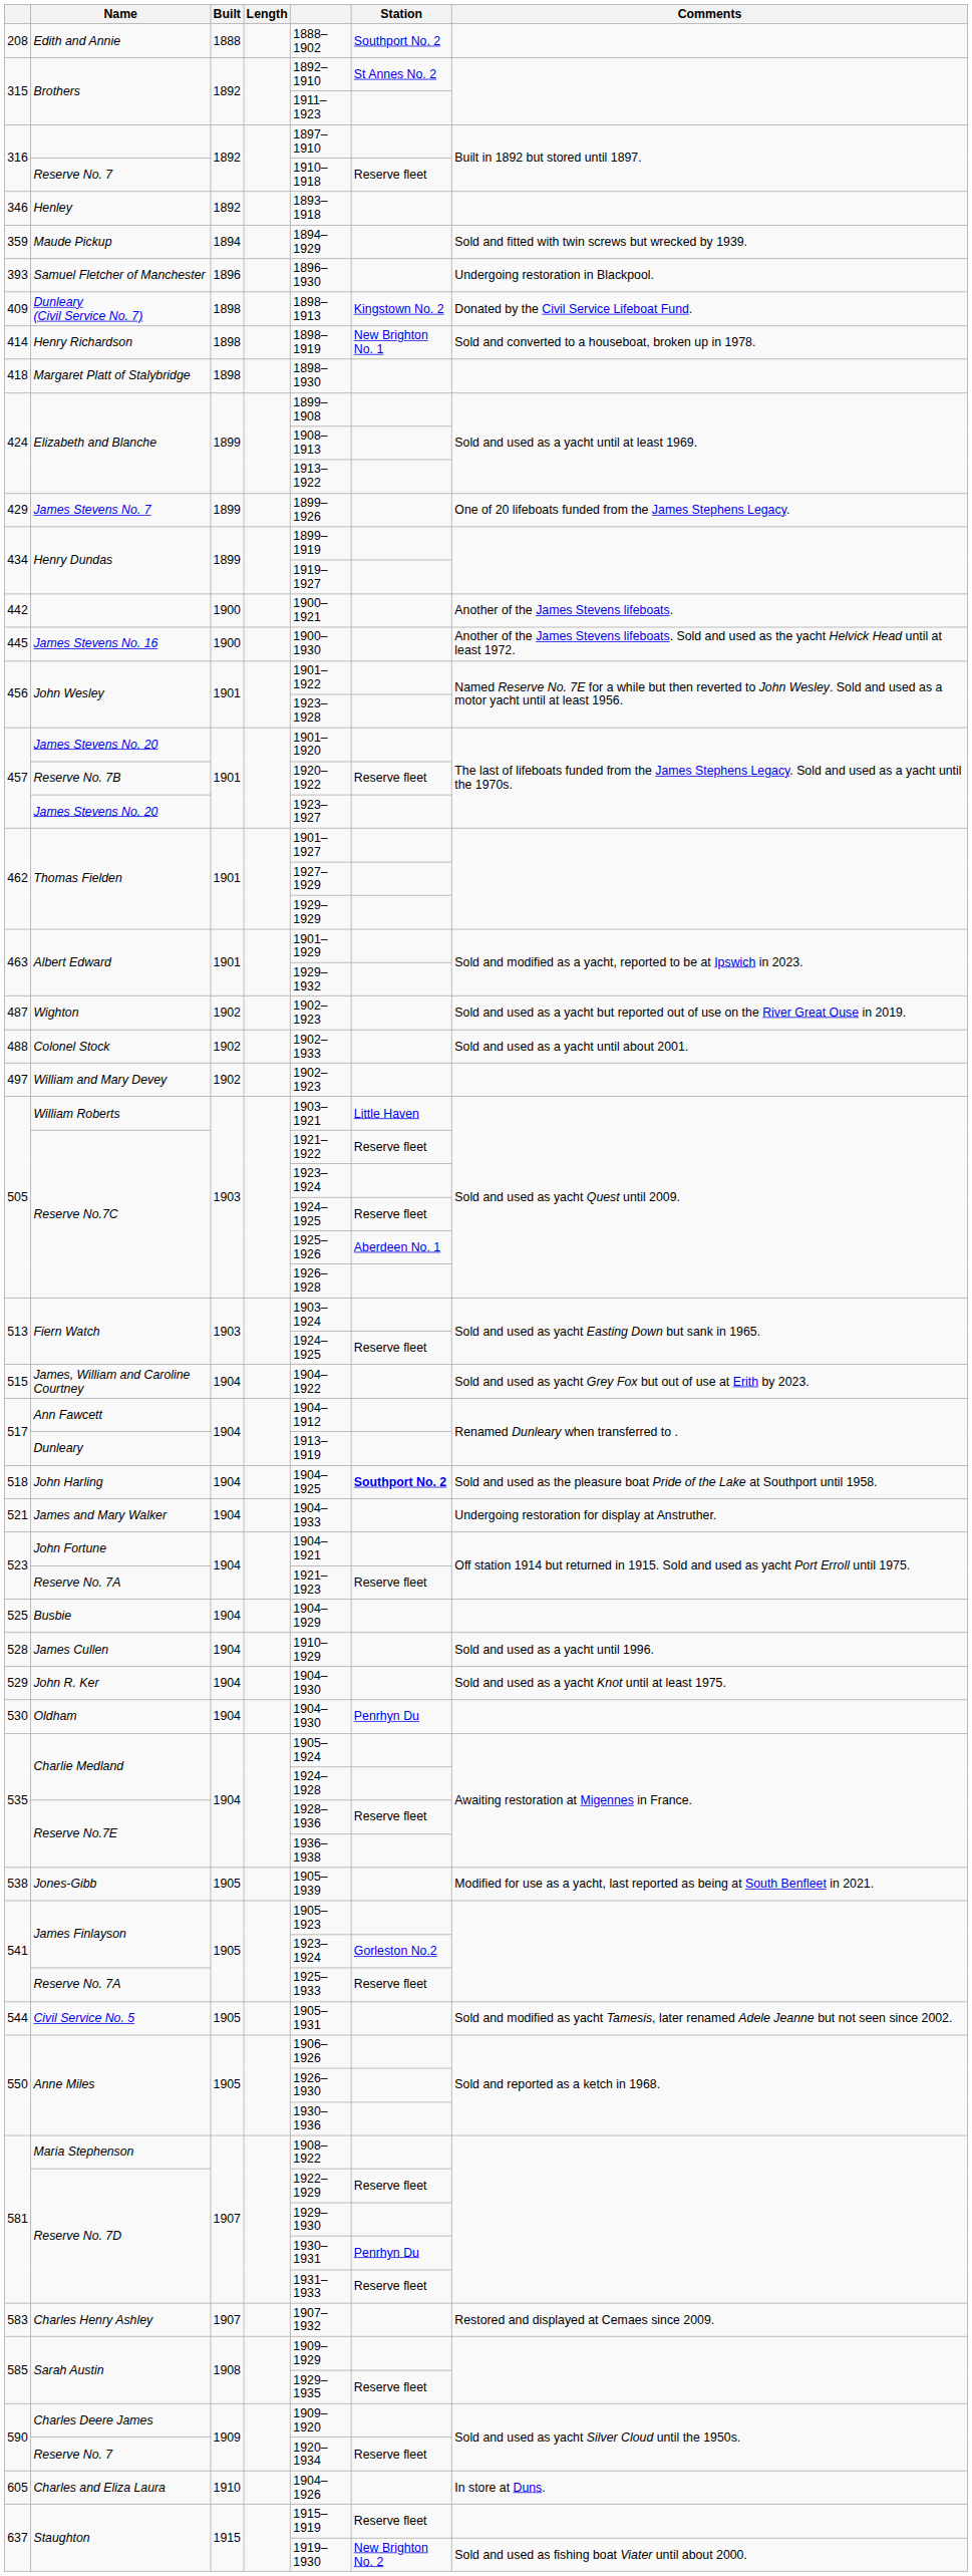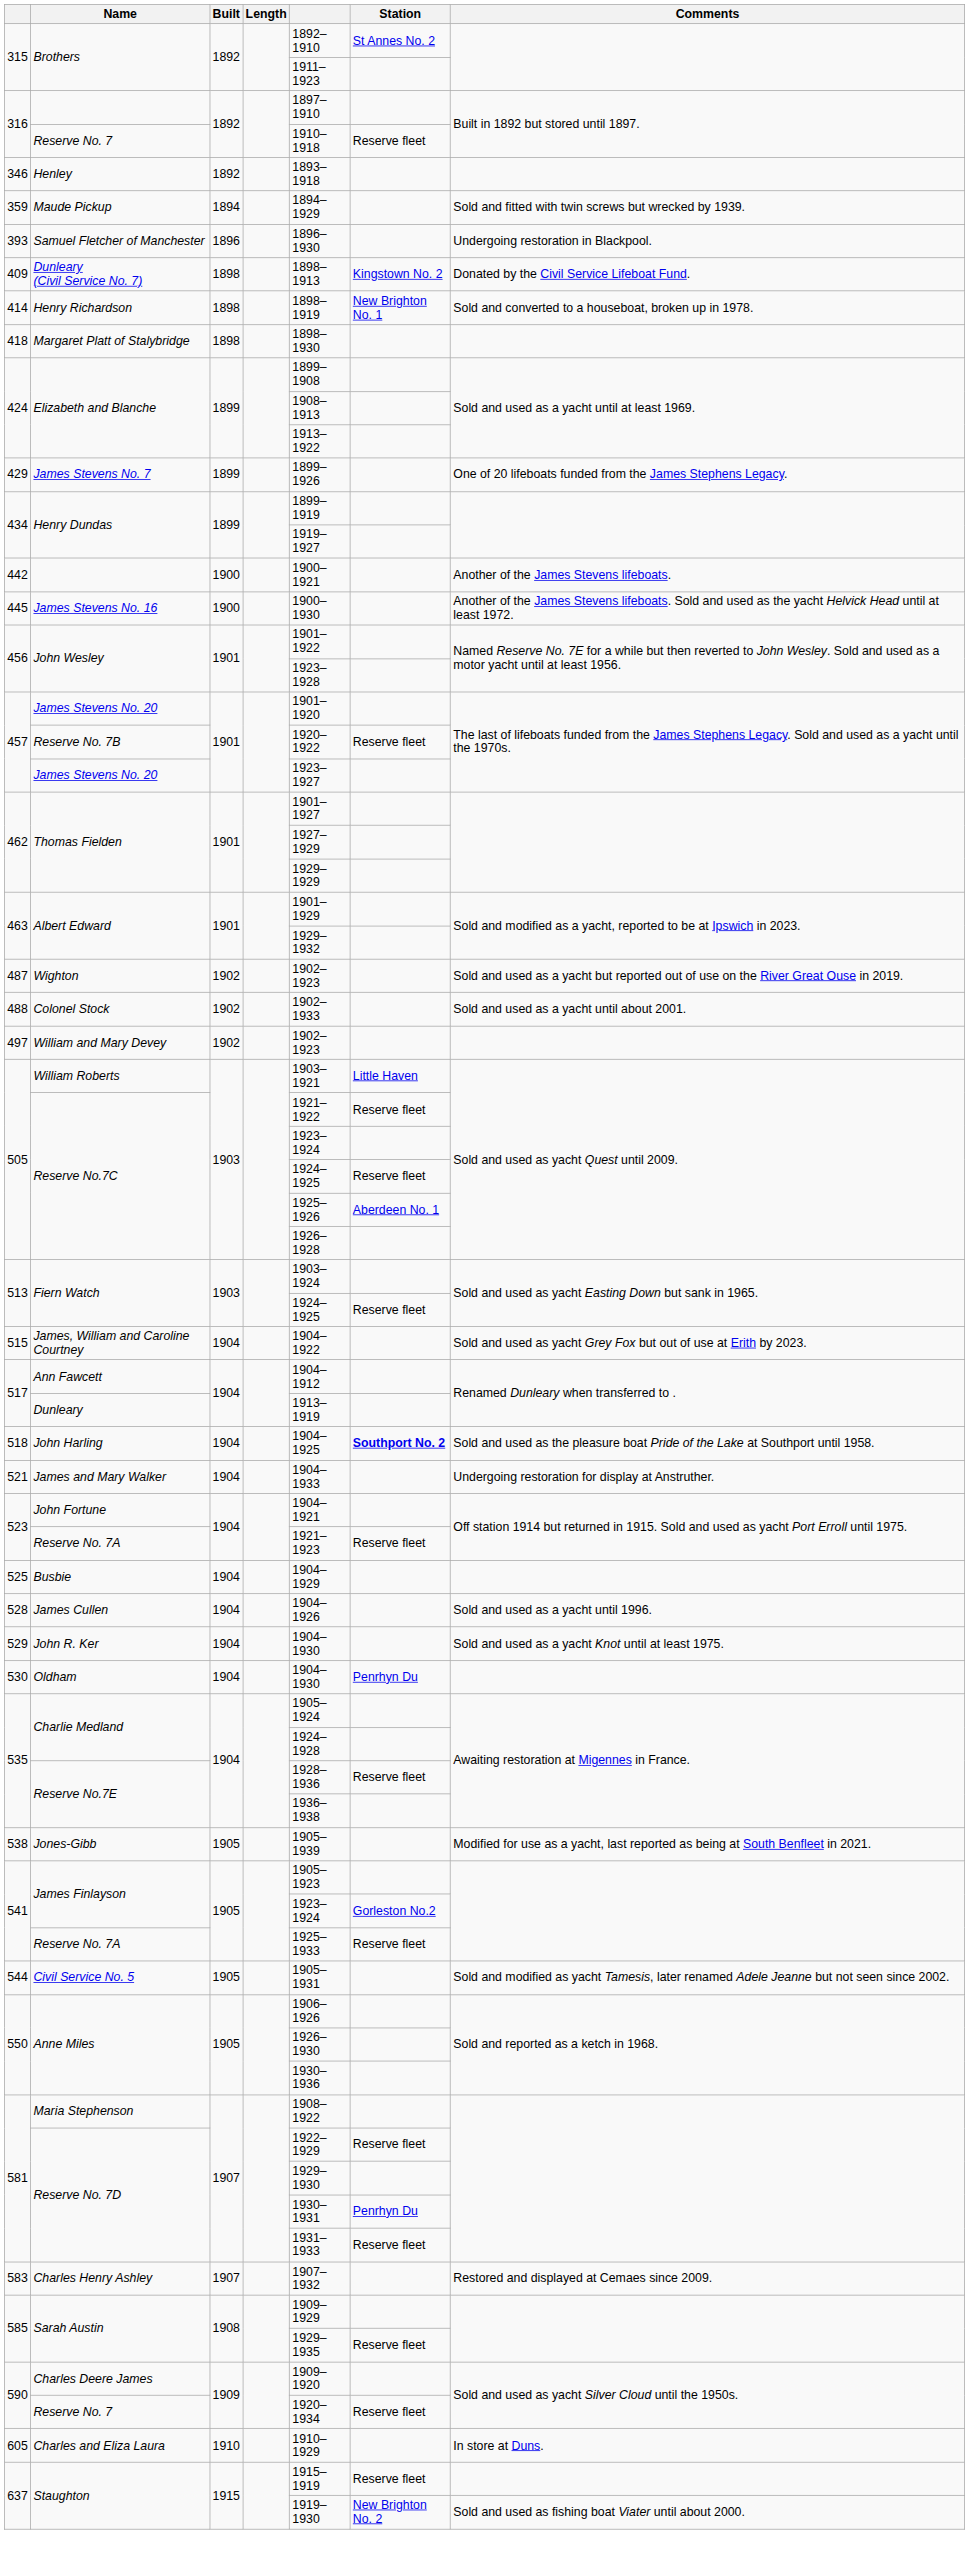- row: 208 | Edith and Annie | 1888 | 1888–1902 | Southport No. 2
James Cullen | column 5: 1910–1929 -> 1904–1926
Charles and Eliza Laura | column 5: 1904–1926 -> 1910–1929
